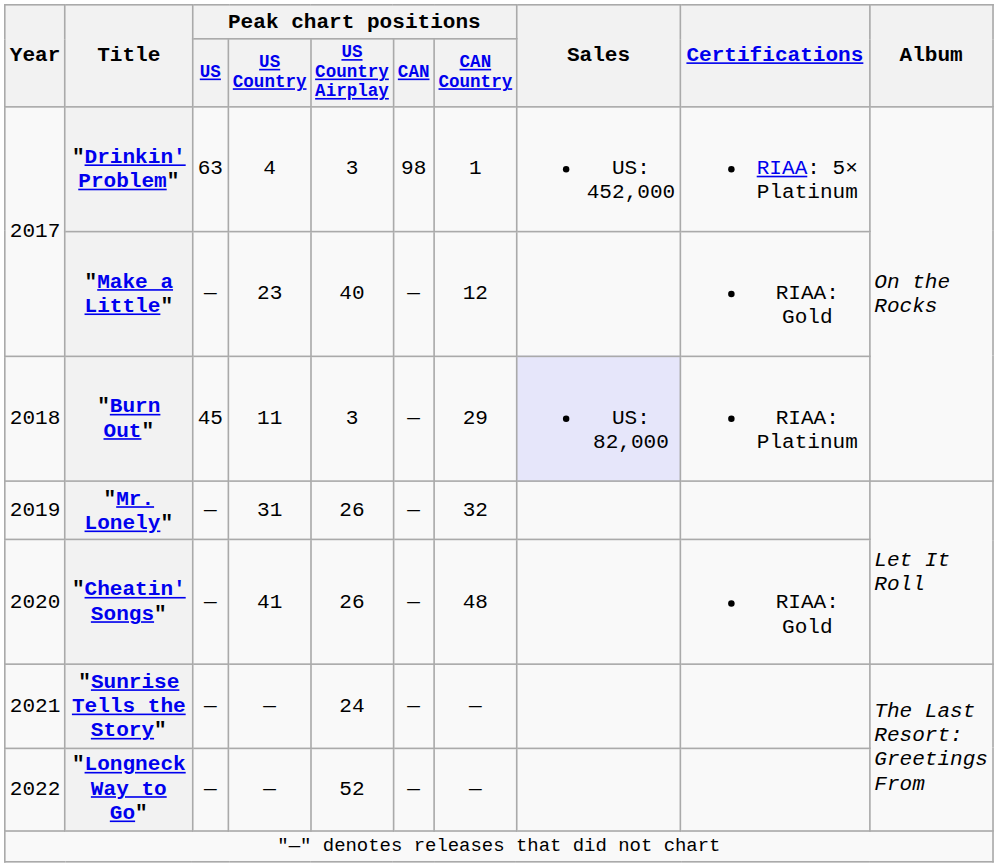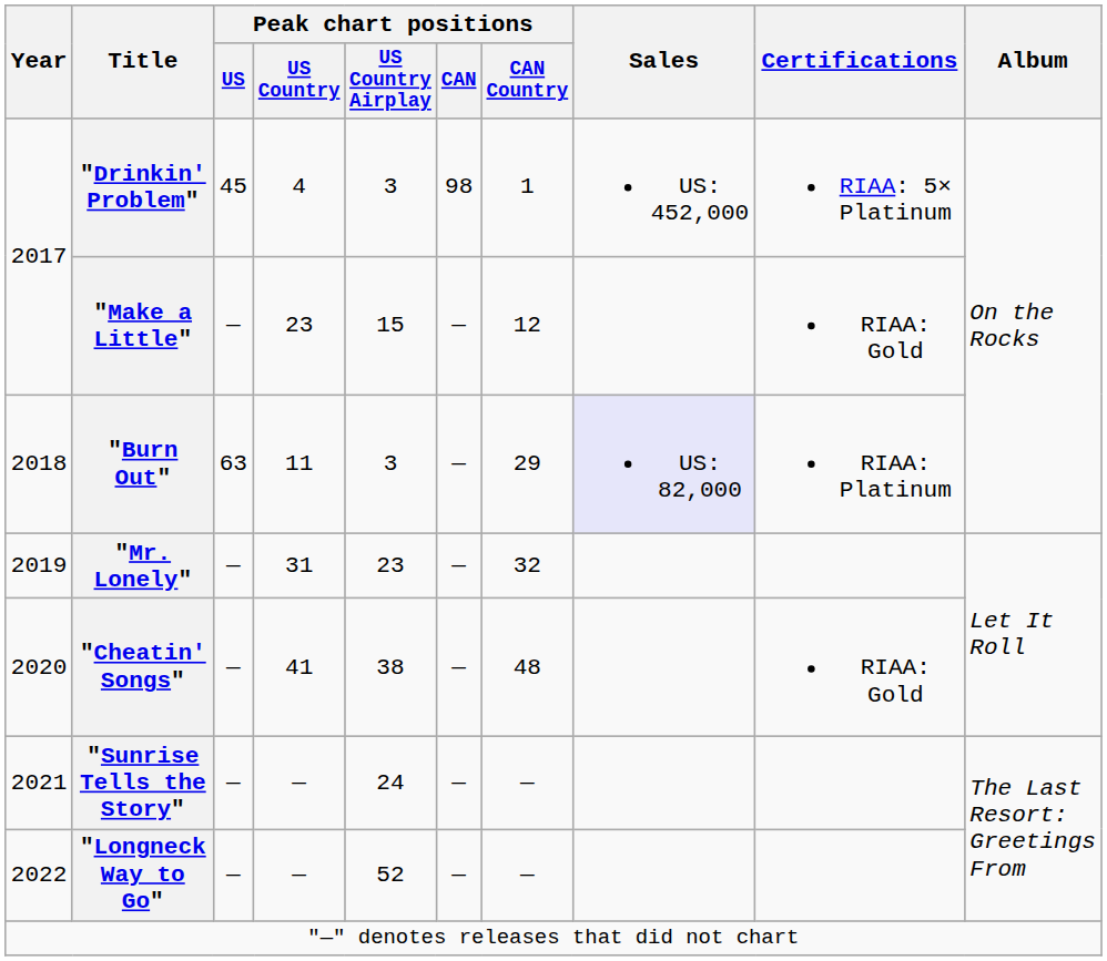"Drinkin' Problem" | Peak chart positions / US: 63 -> 45
"Make a Little" | Peak chart positions / US Country Airplay: 40 -> 15
"Burn Out" | Peak chart positions / US: 45 -> 63
"Mr. Lonely" | Peak chart positions / US Country Airplay: 26 -> 23
"Cheatin' Songs" | Peak chart positions / US Country Airplay: 26 -> 38
